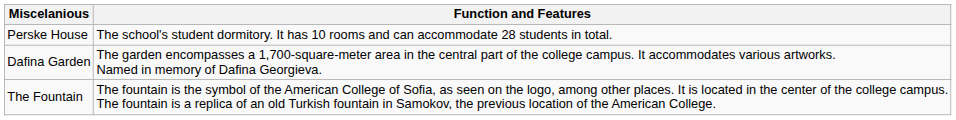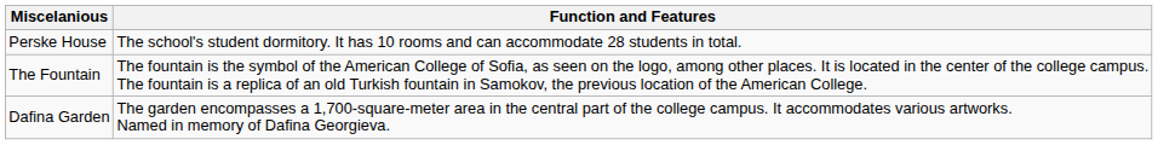rows swapped: The Fountain <-> Dafina Garden
